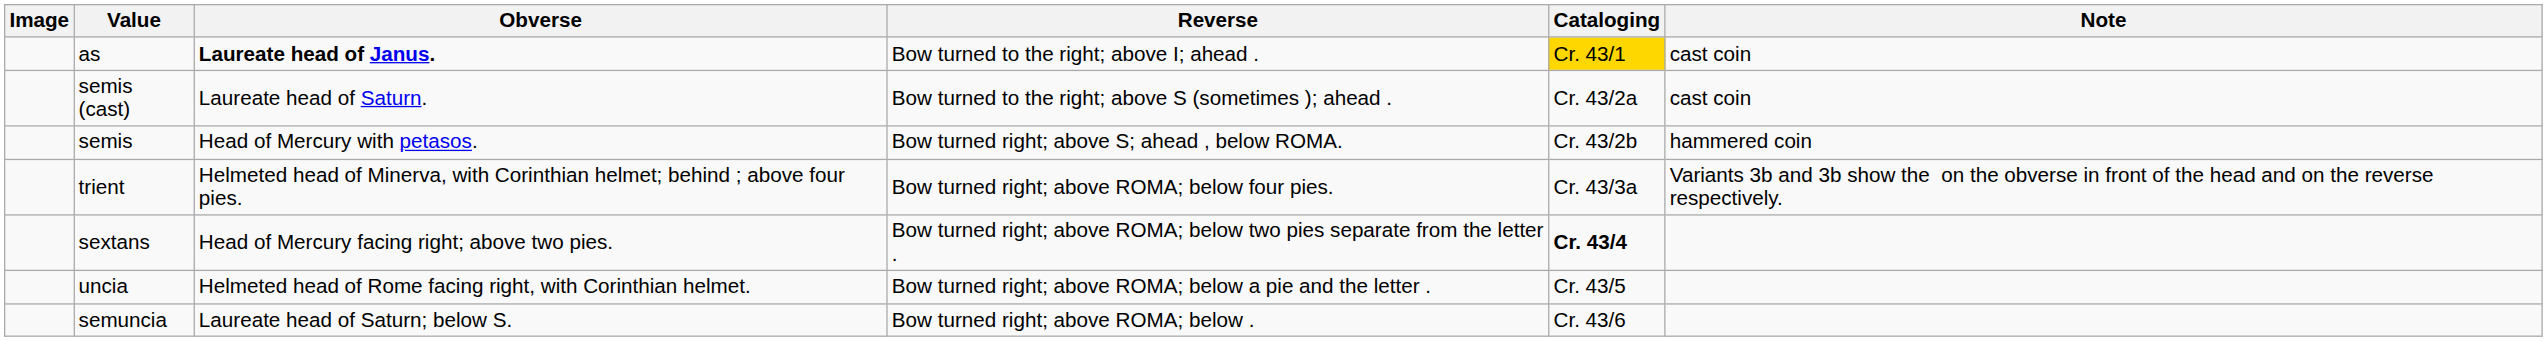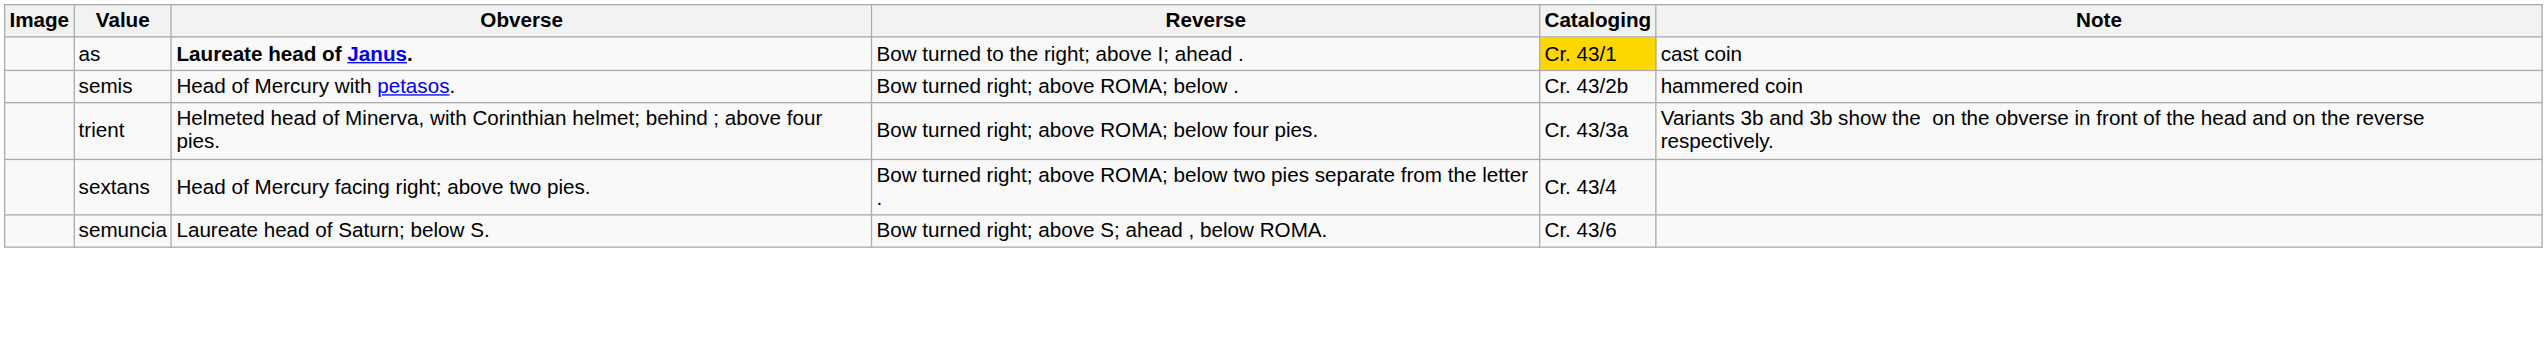- row: semis (cast) | Laureate head of Saturn. | Bow turned to the right; above S (sometimes ); ahead . | Cr. 43/2a | cast coin
semis | Reverse: Bow turned right; above S; ahead , below ROMA. -> Bow turned right; above ROMA; below .
sextans | Cataloging: bold -> normal
- row: uncia | Helmeted head of Rome facing right, with Corinthian helmet. | Bow turned right; above ROMA; below a pie and the letter . | Cr. 43/5
semuncia | Reverse: Bow turned right; above ROMA; below . -> Bow turned right; above S; ahead , below ROMA.
